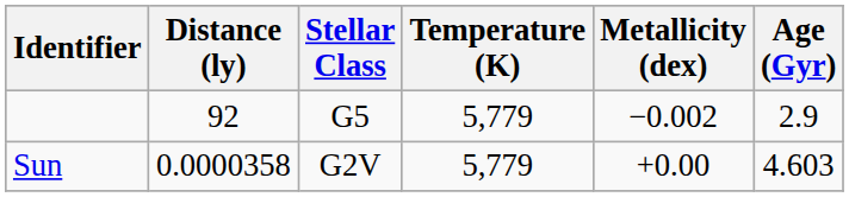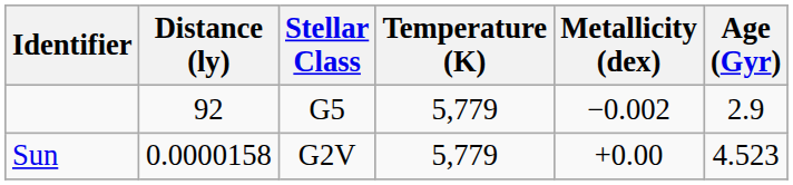Sun | Distance (ly): 0.0000358 -> 0.0000158
Sun | Age (Gyr): 4.603 -> 4.523
